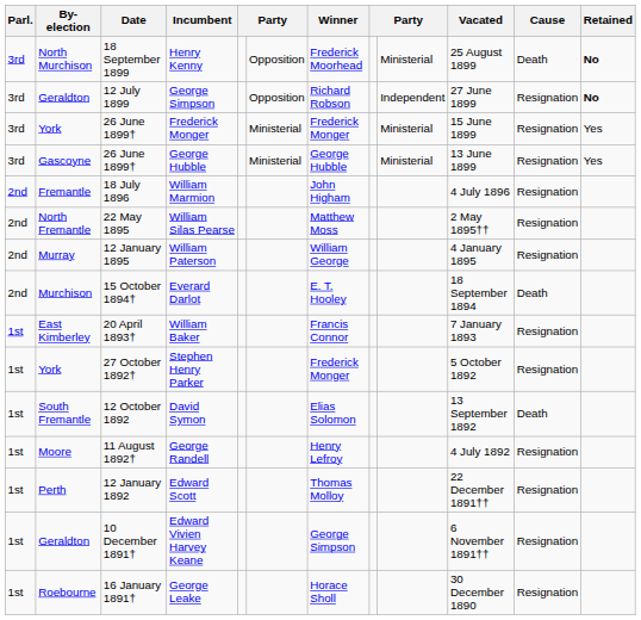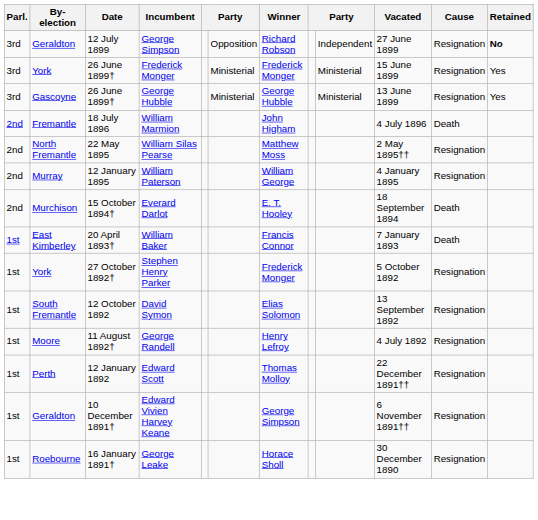- row: 3rd | North Murchison | 18 September 1899 | Henry Kenny | Opposition | Frederick Moorhead | Ministerial | 25 August 1899 | Death | No
William Marmion | Cause: Resignation -> Death
William Baker | Cause: Resignation -> Death
David Symon | Cause: Death -> Resignation
